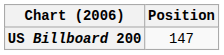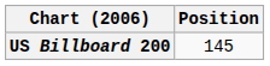US Billboard 200 | Position: 147 -> 145
